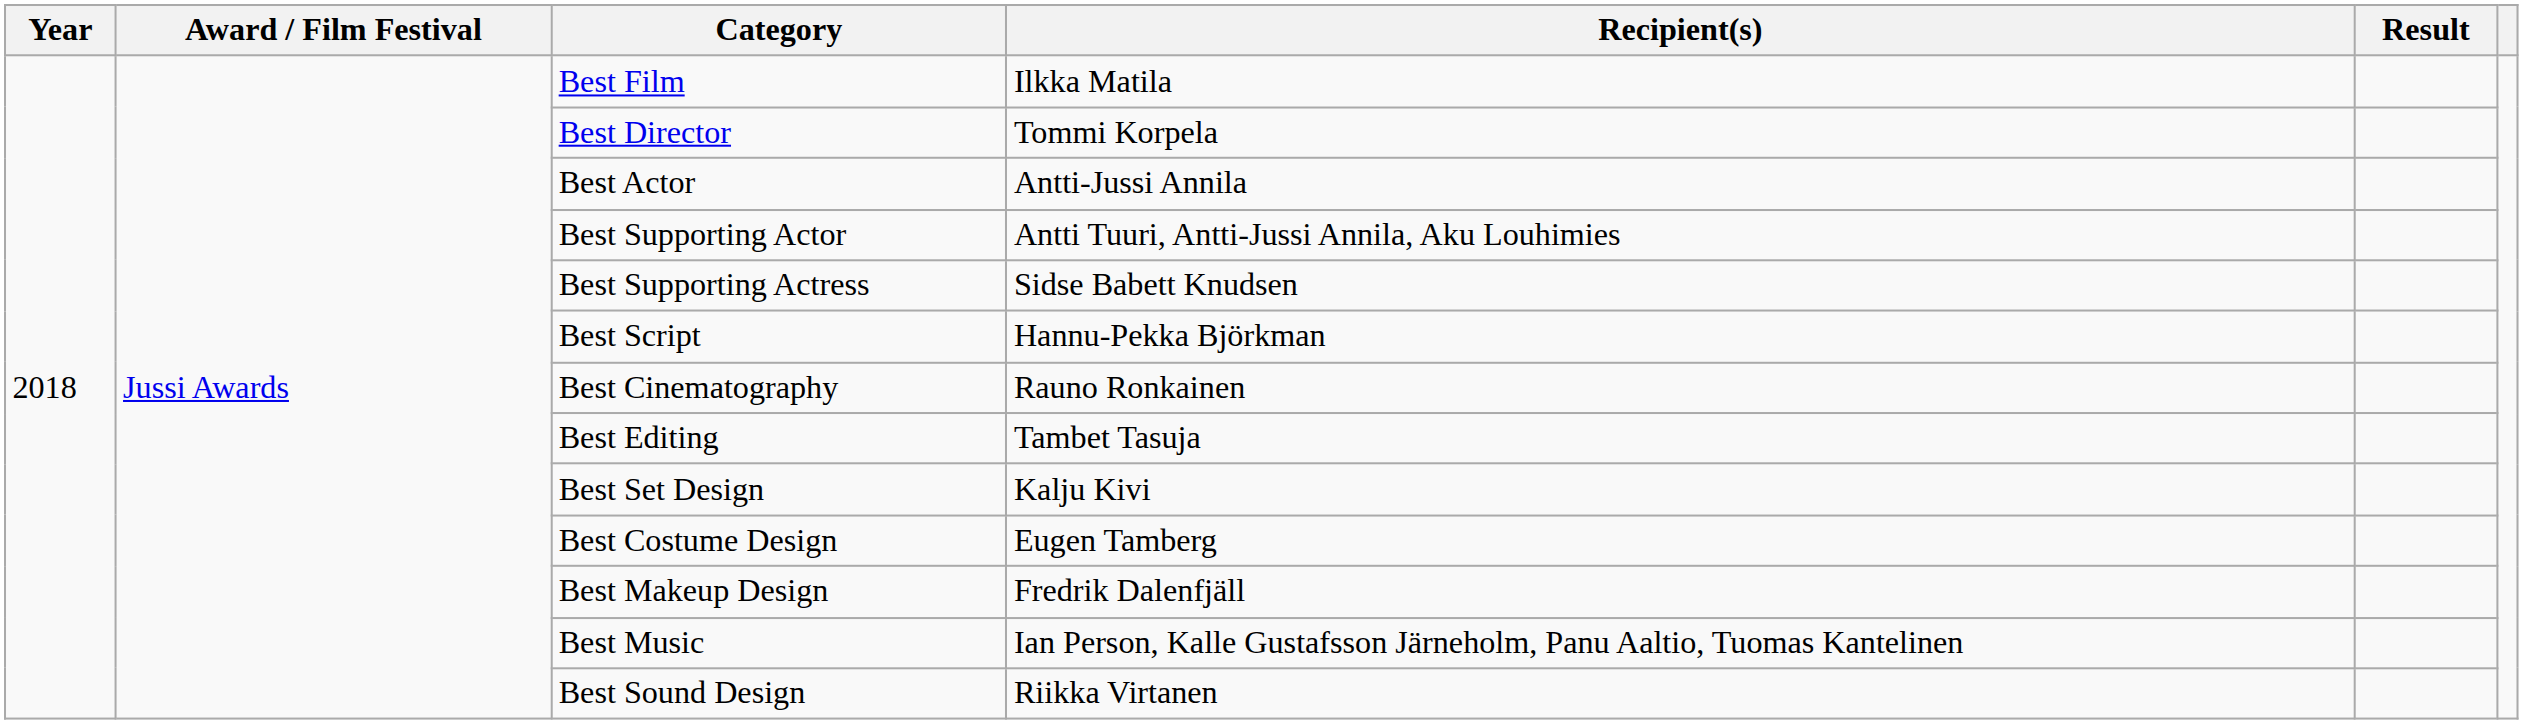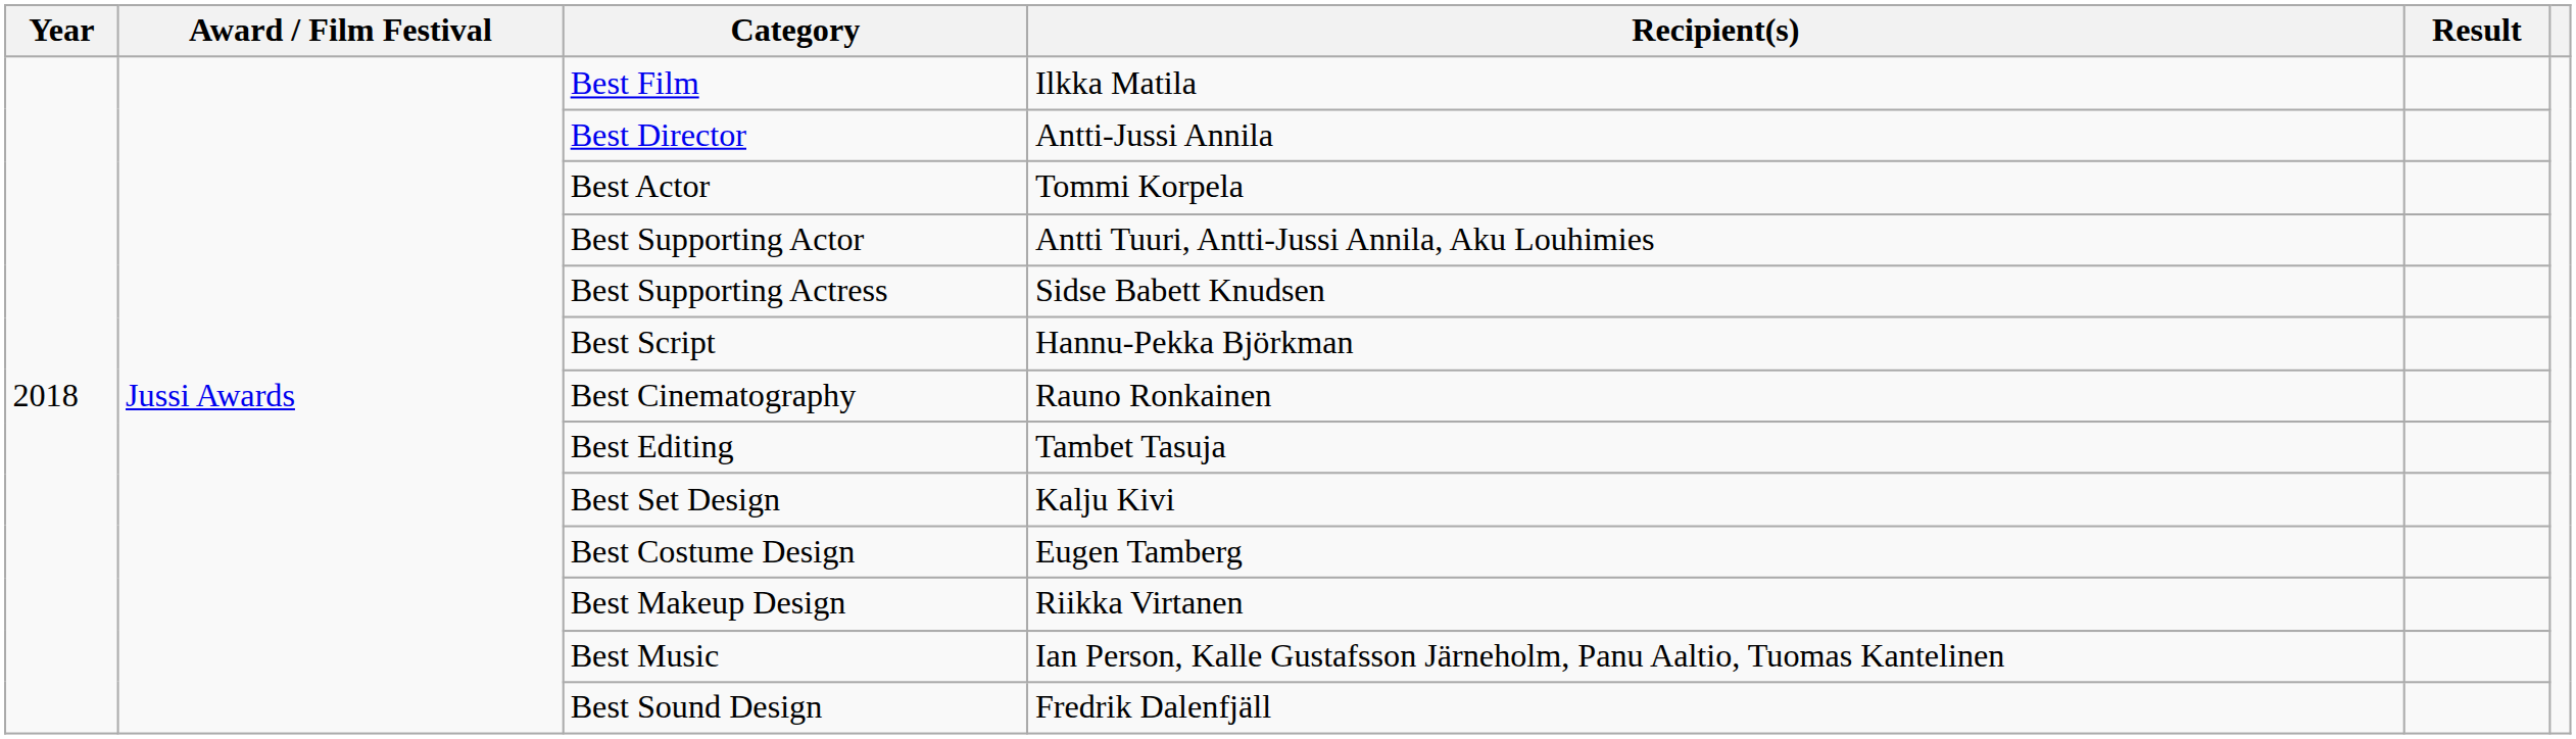Best Director | Recipient(s): Tommi Korpela -> Antti-Jussi Annila
Best Actor | Recipient(s): Antti-Jussi Annila -> Tommi Korpela
Best Makeup Design | Recipient(s): Fredrik Dalenfjäll -> Riikka Virtanen
Best Sound Design | Recipient(s): Riikka Virtanen -> Fredrik Dalenfjäll
